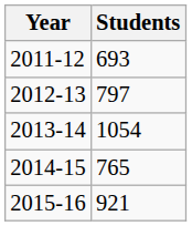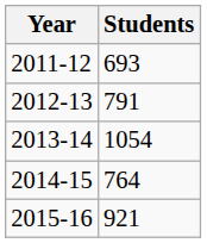2012-13 | Students: 797 -> 791
2014-15 | Students: 765 -> 764
